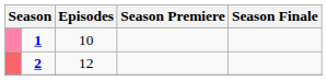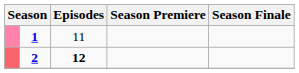1 | Episodes: 10 -> 11
2 | Episodes: normal -> bold
